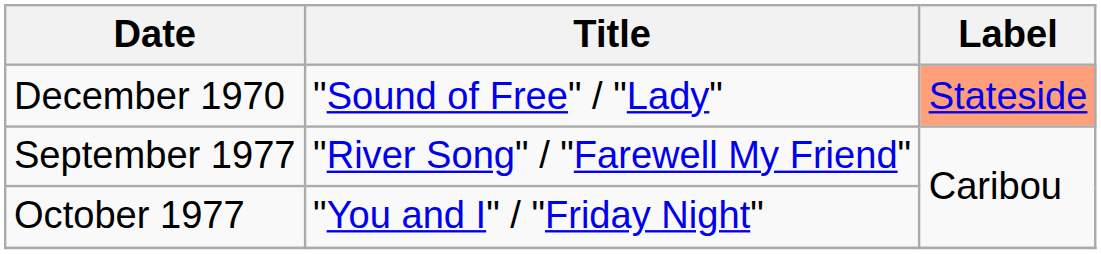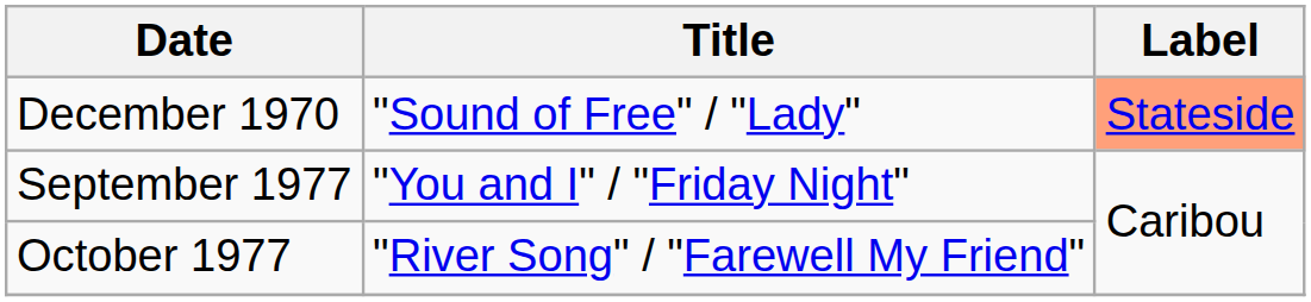September 1977 | Title: "River Song" / "Farewell My Friend" -> "You and I" / "Friday Night"
October 1977 | Title: "You and I" / "Friday Night" -> "River Song" / "Farewell My Friend"
